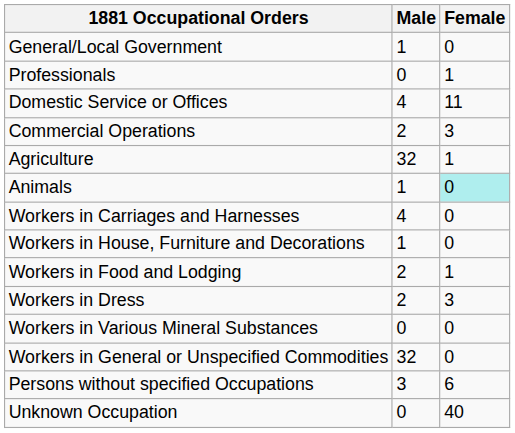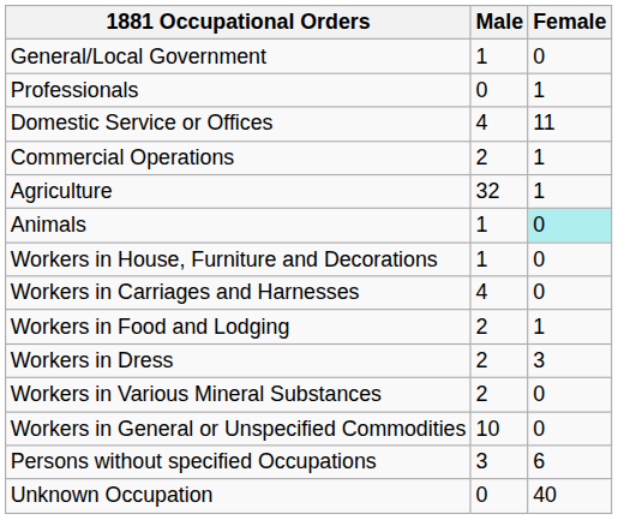Commercial Operations | Female: 3 -> 1
rows swapped: Workers in House, Furniture and Decorations <-> Workers in Carriages and Harnesses
Workers in Various Mineral Substances | Male: 0 -> 2
Workers in General or Unspecified Commodities | Male: 32 -> 10
